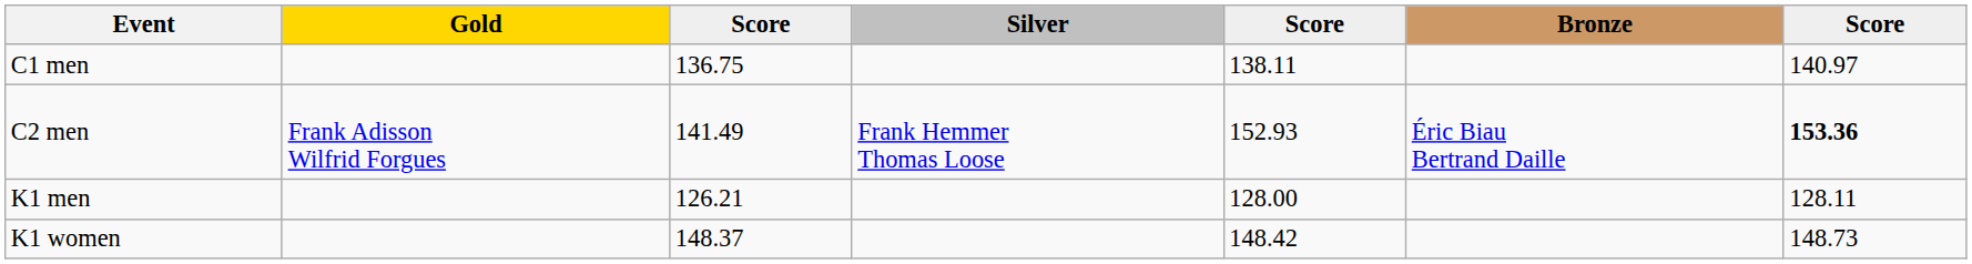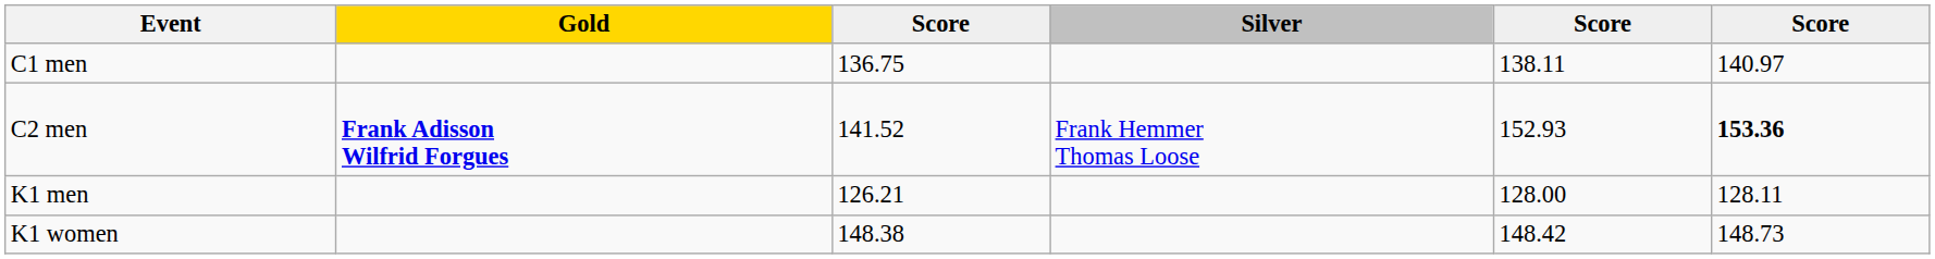- column: Bronze | Éric Biau Bertrand Daille
C2 men | Gold: normal -> bold
C2 men | column 3: 141.49 -> 141.52
K1 women | column 3: 148.37 -> 148.38
